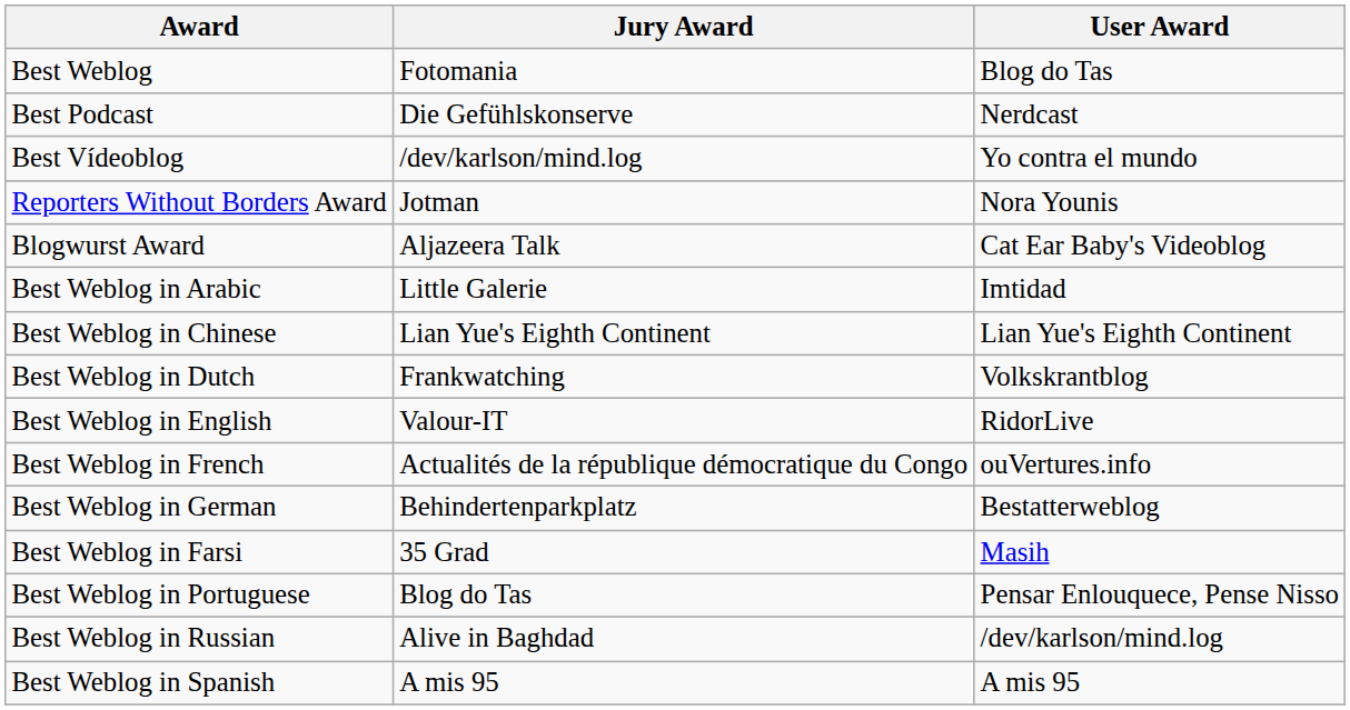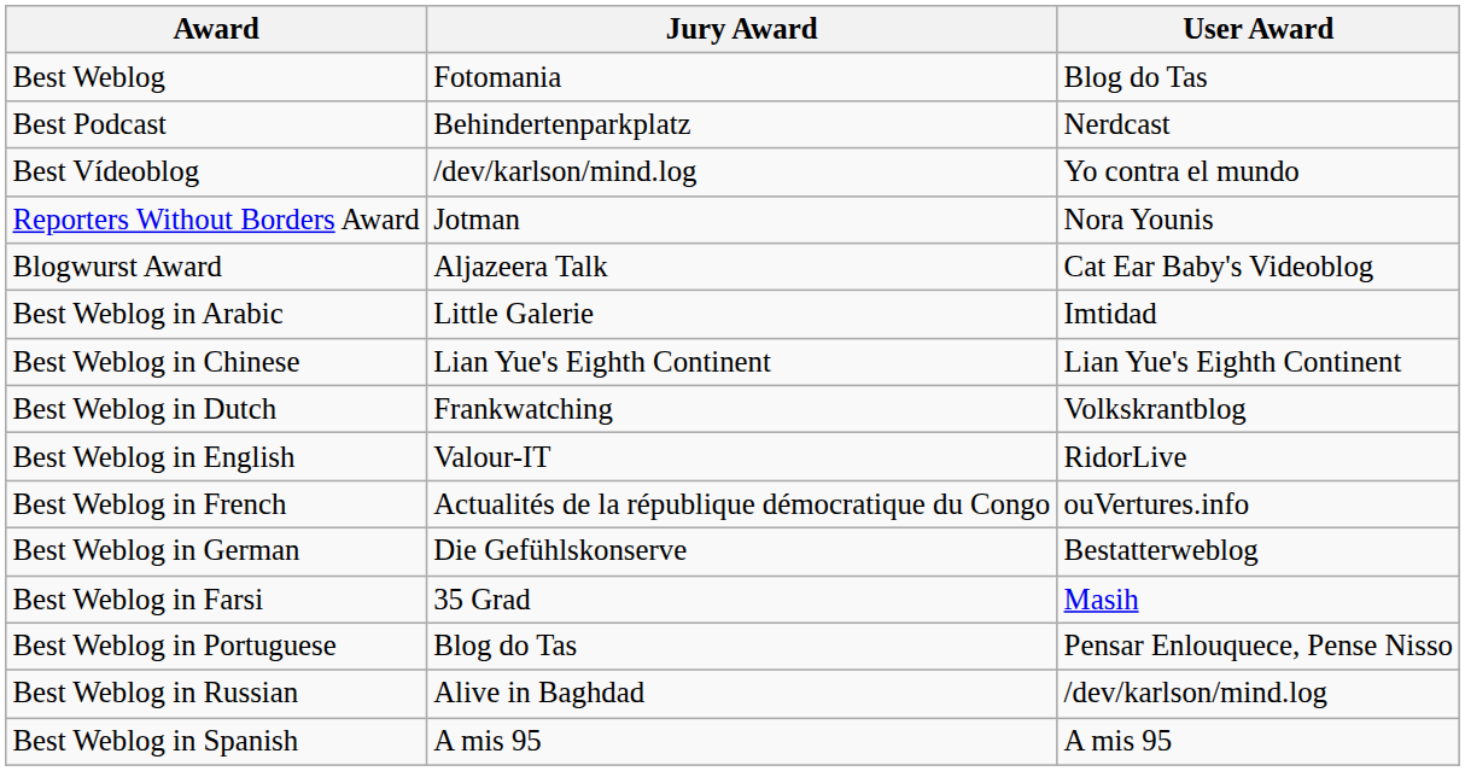Best Podcast | Jury Award: Die Gefühlskonserve -> Behindertenparkplatz
Best Weblog in German | Jury Award: Behindertenparkplatz -> Die Gefühlskonserve
